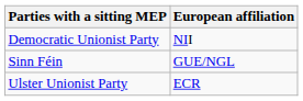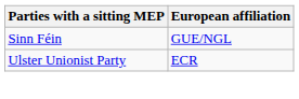- row: Democratic Unionist Party | NII
